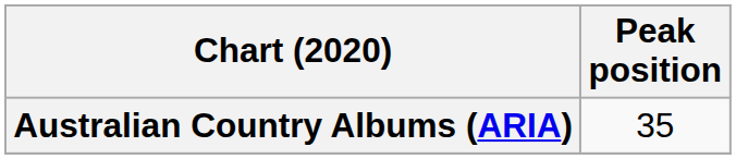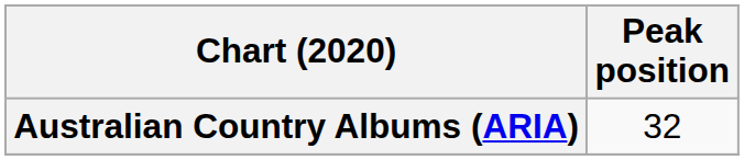Australian Country Albums (ARIA) | Peak position: 35 -> 32
